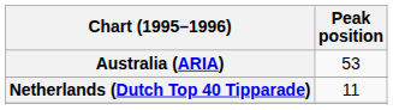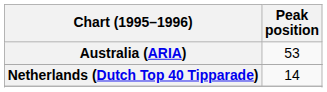Netherlands (Dutch Top 40 Tipparade) | Peak position: 11 -> 14
